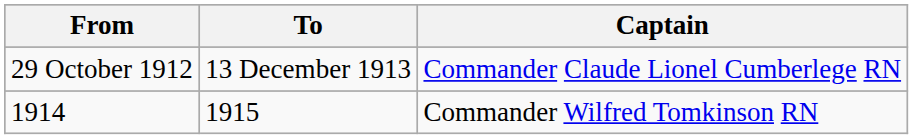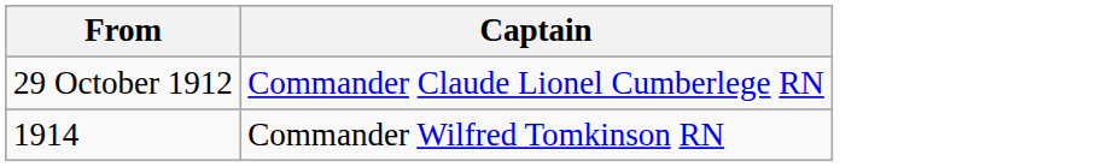- column: To | 13 December 1913 | 1915
